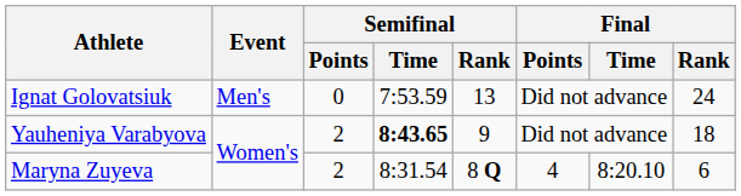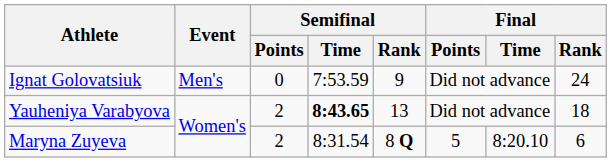Ignat Golovatsiuk | Semifinal / Rank: 13 -> 9
Yauheniya Varabyova | Semifinal / Rank: 9 -> 13
Maryna Zuyeva | Final / Points: 4 -> 5
